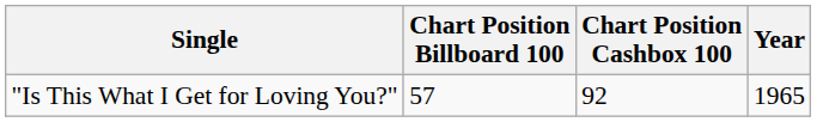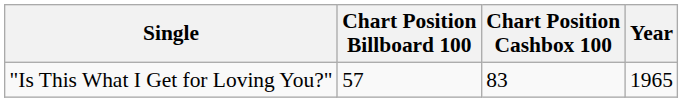"Is This What I Get for Loving You?" | Chart Position Cashbox 100: 92 -> 83
